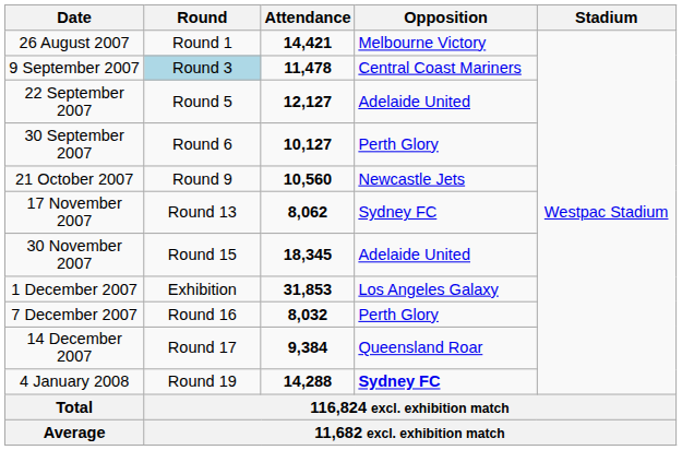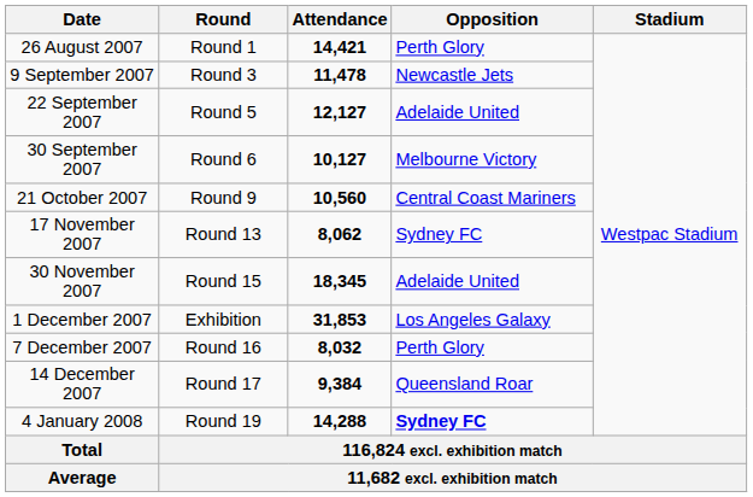26 August 2007 | Opposition: Melbourne Victory -> Perth Glory
9 September 2007 | Round: lightblue background -> no background
9 September 2007 | Opposition: Central Coast Mariners -> Newcastle Jets
30 September 2007 | Opposition: Perth Glory -> Melbourne Victory
21 October 2007 | Opposition: Newcastle Jets -> Central Coast Mariners
